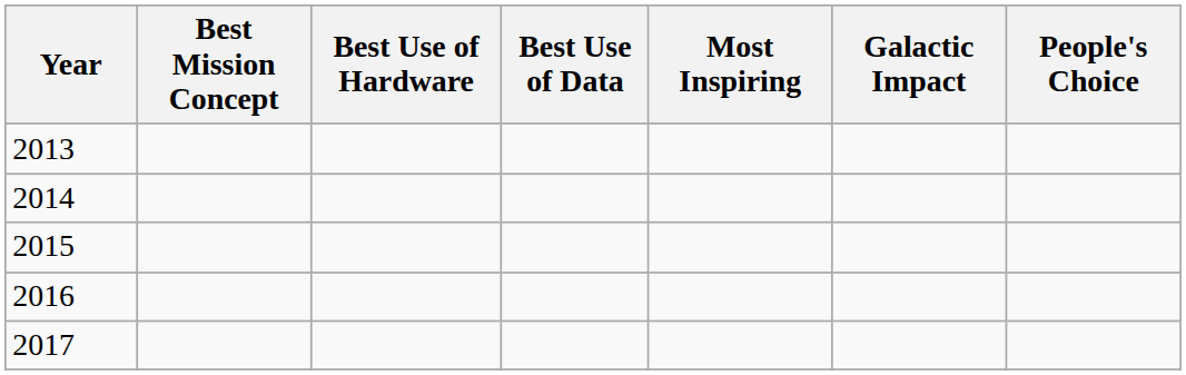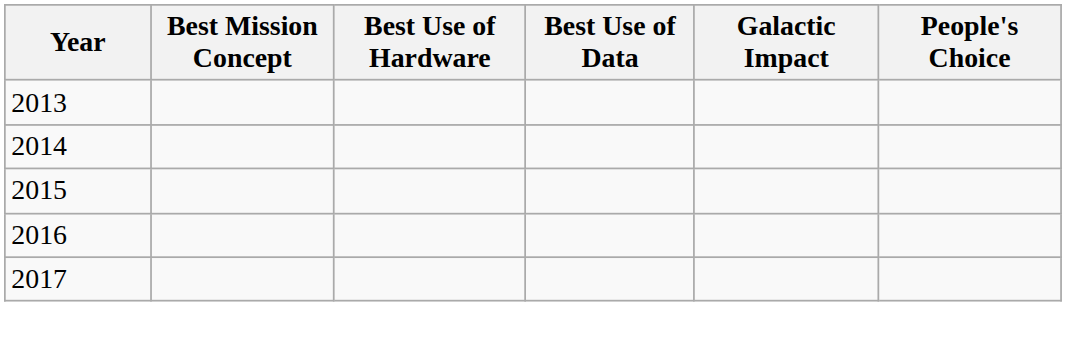- column: Most Inspiring
